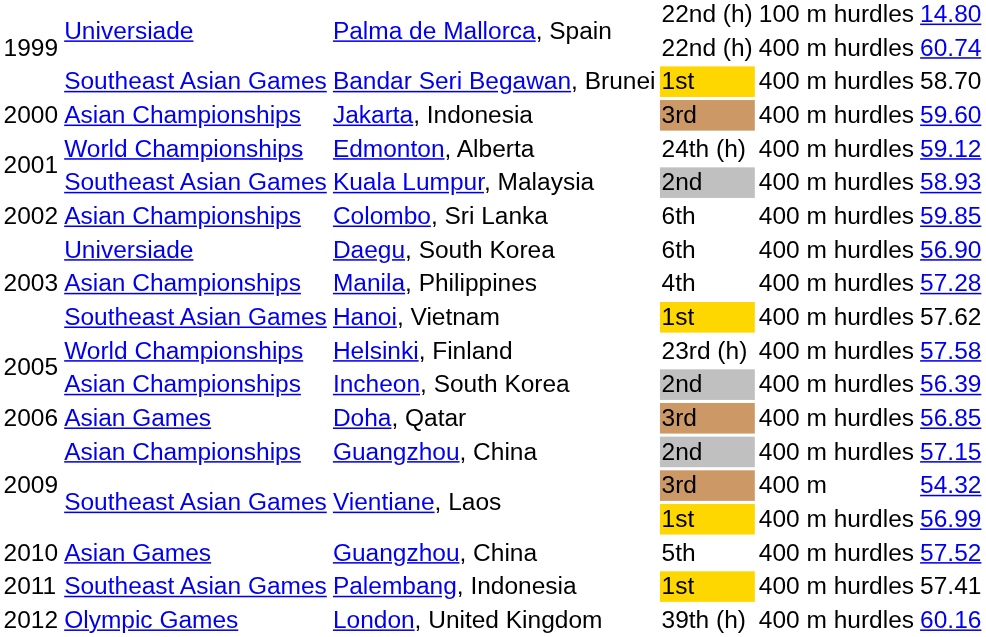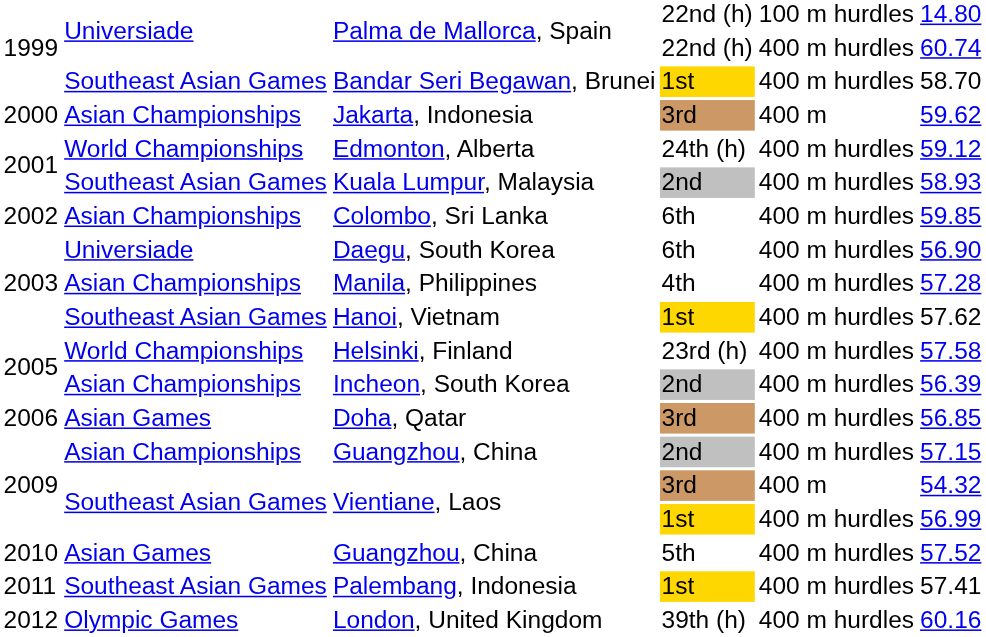Jakarta, Indonesia | column 5: 400 m hurdles -> 400 m
Jakarta, Indonesia | column 6: 59.60 -> 59.62
